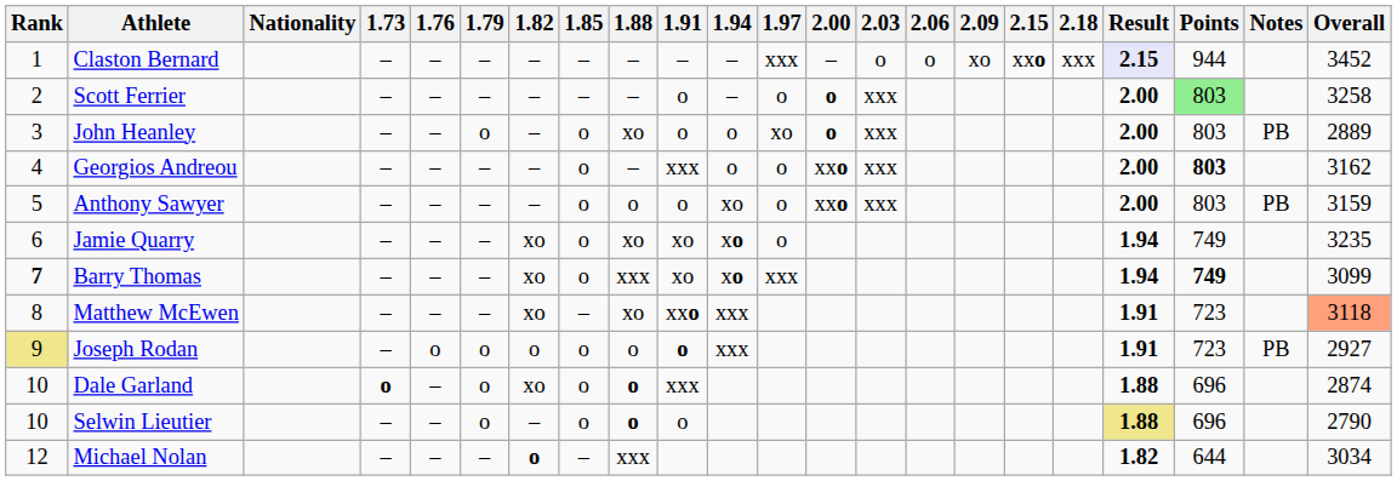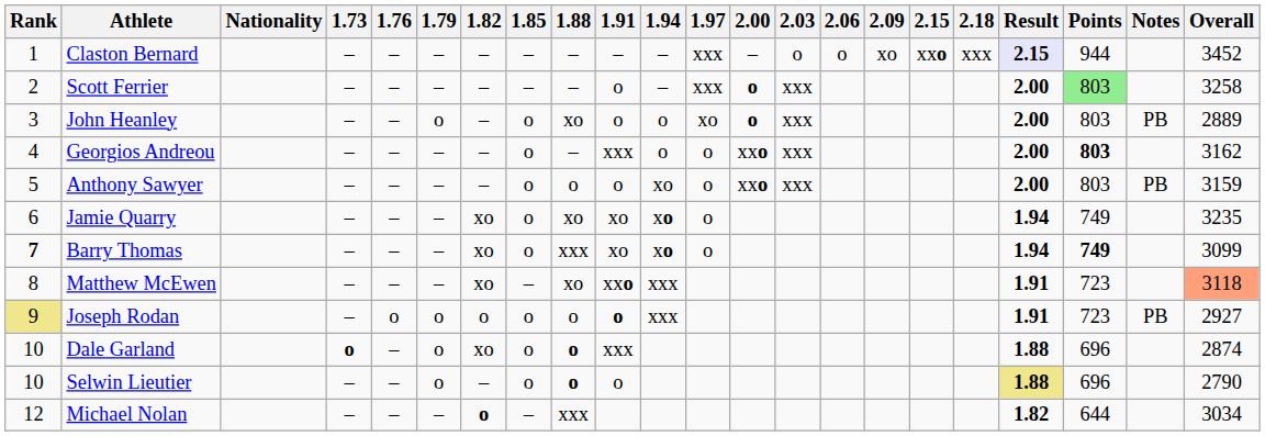Scott Ferrier | 1.97: o -> xxx
Barry Thomas | 1.97: xxx -> o
